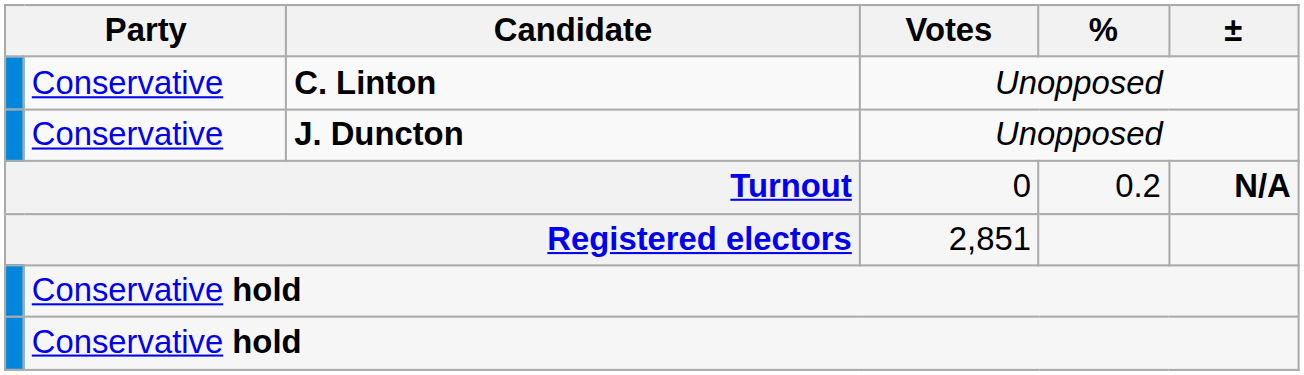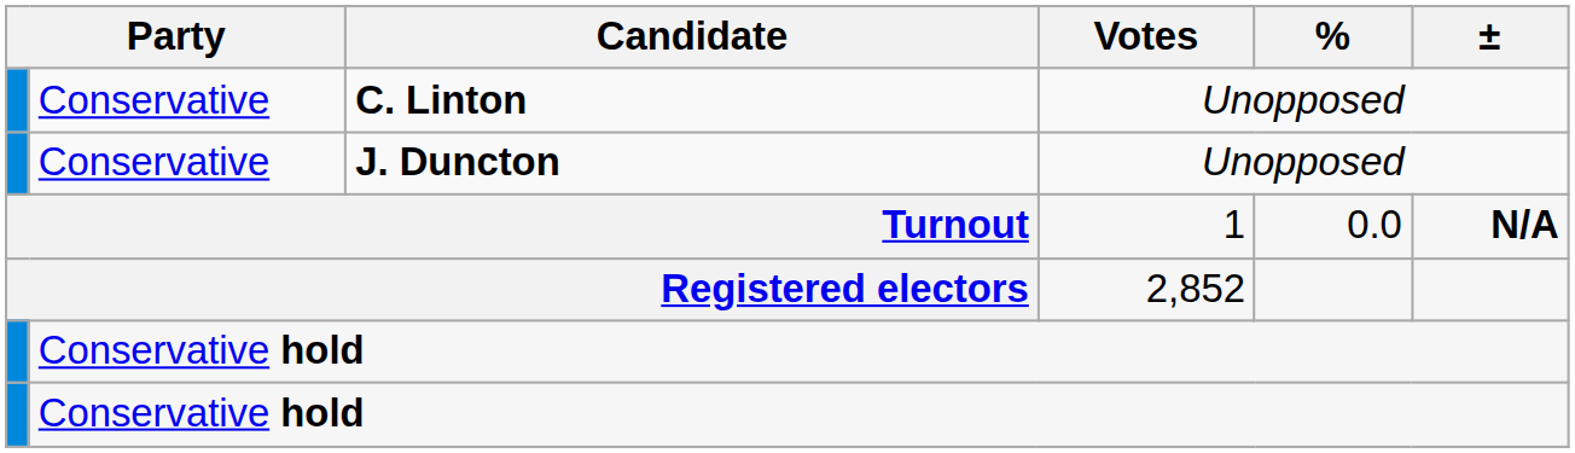Turnout | Votes: 0 -> 1
Turnout | %: 0.2 -> 0.0
Registered electors | Votes: 2,851 -> 2,852
